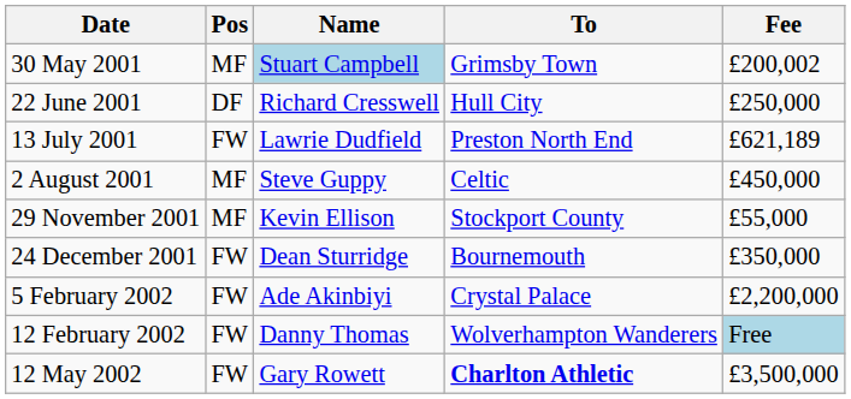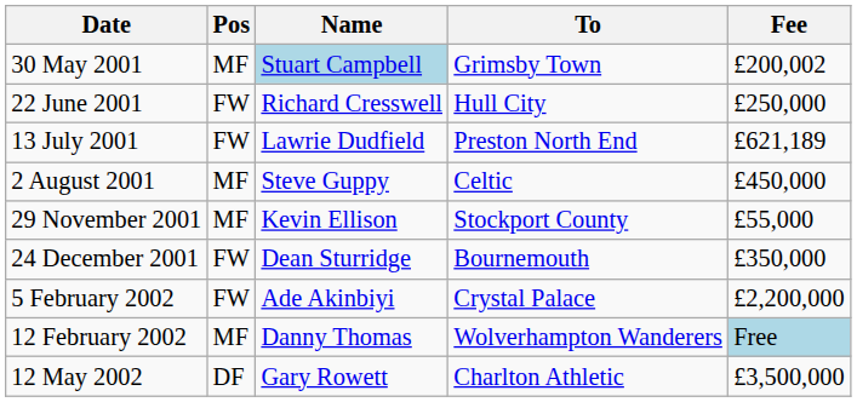22 June 2001 | Pos: DF -> FW
12 February 2002 | Pos: FW -> MF
12 May 2002 | Pos: FW -> DF
12 May 2002 | To: bold -> normal
